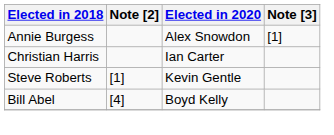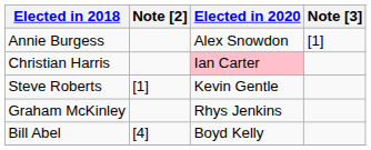Christian Harris | Elected in 2020: no background -> pink background
+ row: Graham McKinley | Rhys Jenkins
